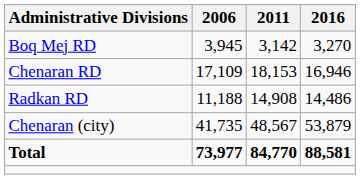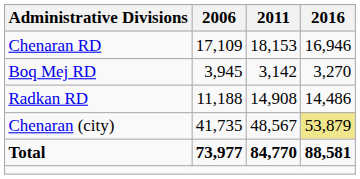rows swapped: Boq Mej RD <-> Chenaran RD
Chenaran (city) | 2016: no background -> khaki background
